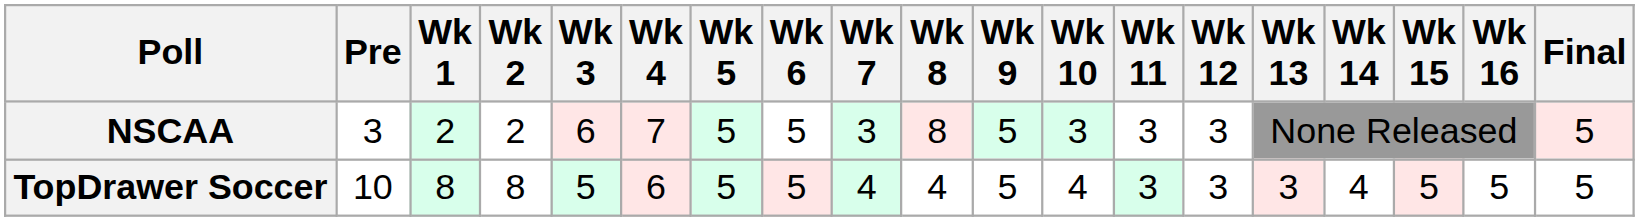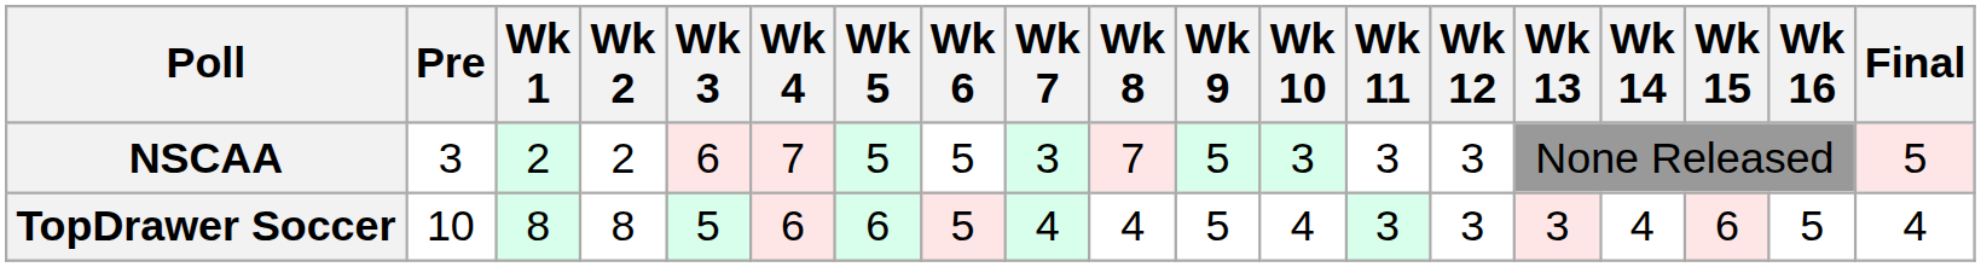NSCAA | Wk 8: 8 -> 7
TopDrawer Soccer | Wk 5: 5 -> 6
TopDrawer Soccer | Wk 15: 5 -> 6
TopDrawer Soccer | Final: 5 -> 4
